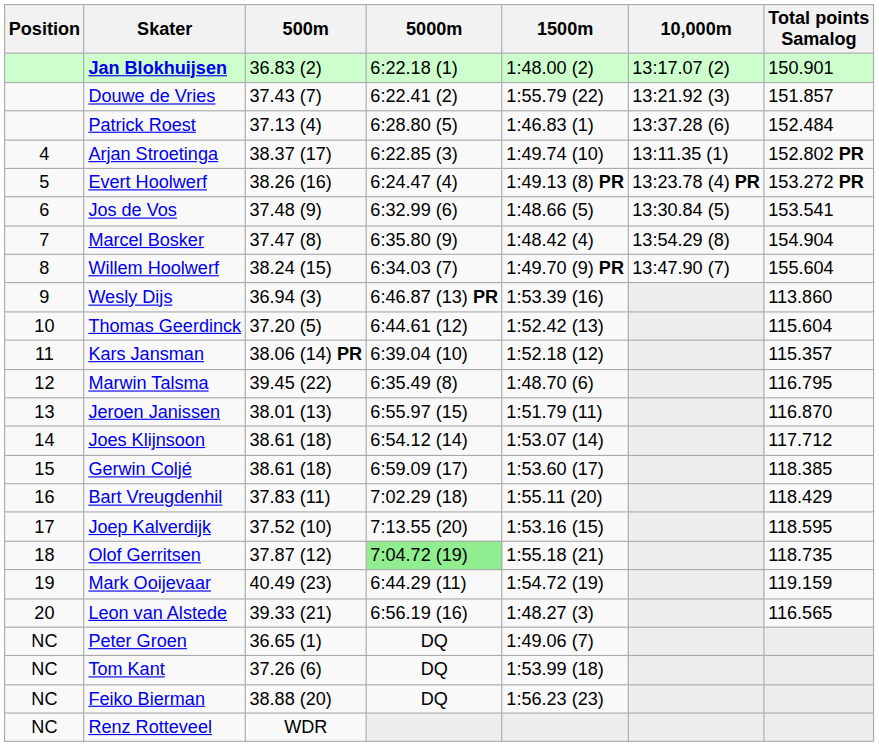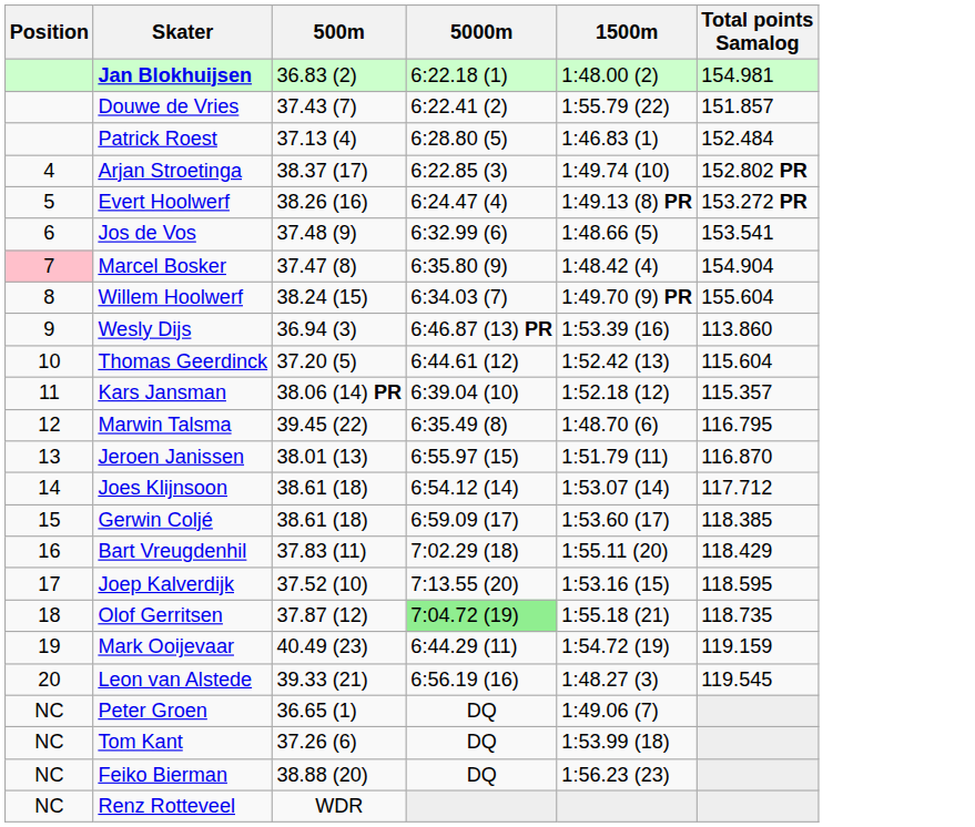- column: 10,000m | 13:17.07 (2) | 13:21.92 (3) | 13:37.28 (6) | 13:11.35 (1) | 13:23.78 (4) PR | 13:30.84 (5) | 13:54.29 (8) | 13:47.90 (7)
Jan Blokhuijsen | Total points Samalog: 150.901 -> 154.981
Marcel Bosker | Position: no background -> pink background
Leon van Alstede | Total points Samalog: 116.565 -> 119.545
